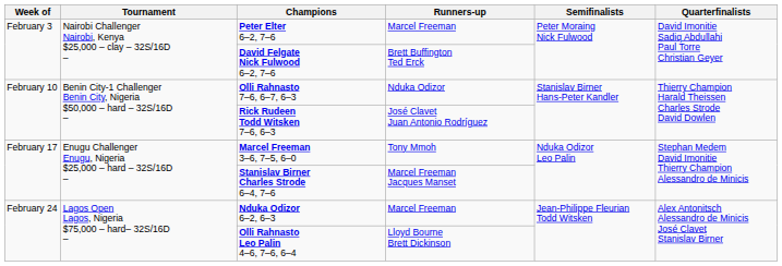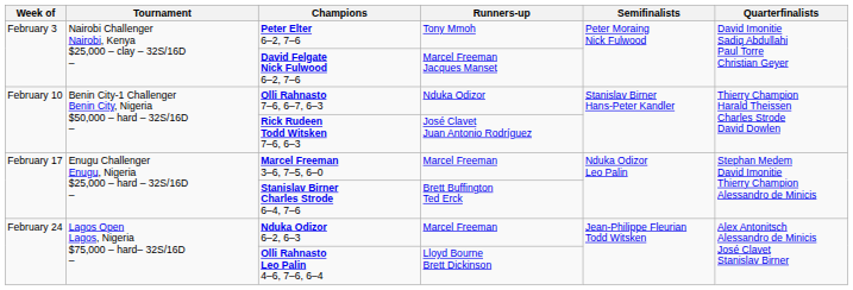Peter Elter 6–2, 7–6 | Runners-up: Marcel Freeman -> Tony Mmoh
David Felgate Nick Fulwood 6–2, 7–6 | Runners-up: Brett Buffington Ted Erck -> Marcel Freeman Jacques Manset
Marcel Freeman 3–6, 7–5, 6–0 | Runners-up: Tony Mmoh -> Marcel Freeman
Stanislav Birner Charles Strode 6–4, 7–6 | Runners-up: Marcel Freeman Jacques Manset -> Brett Buffington Ted Erck
